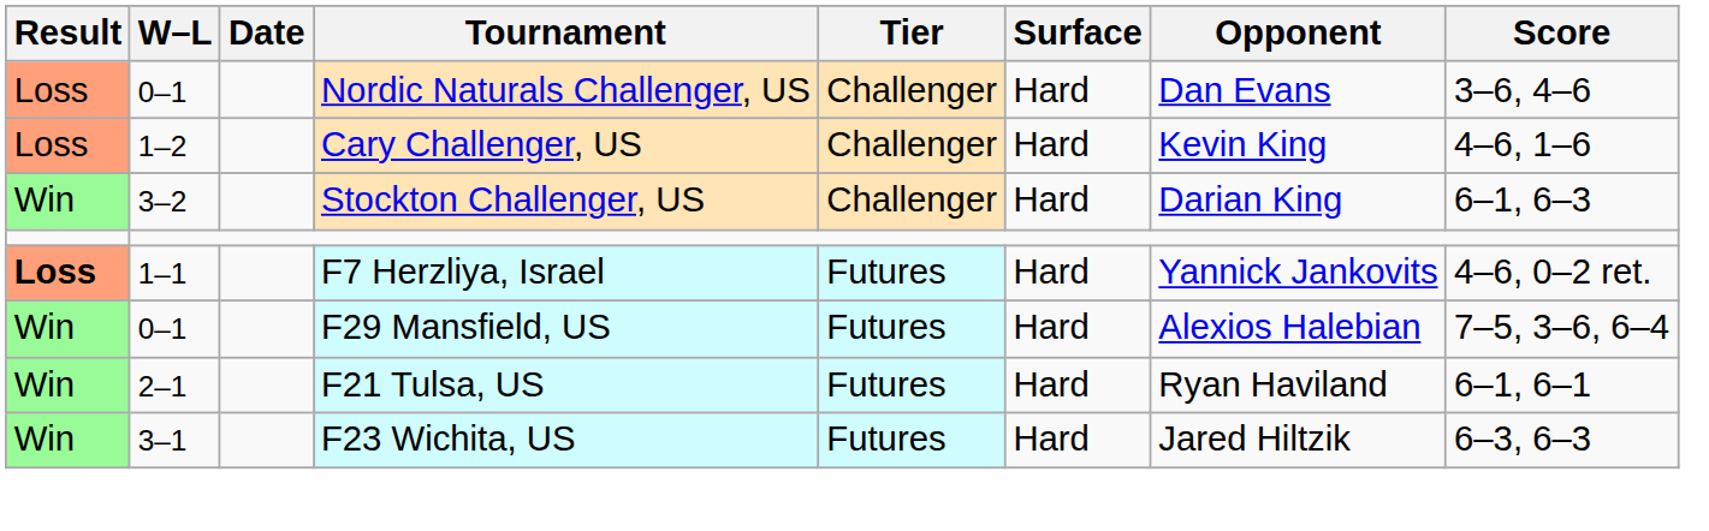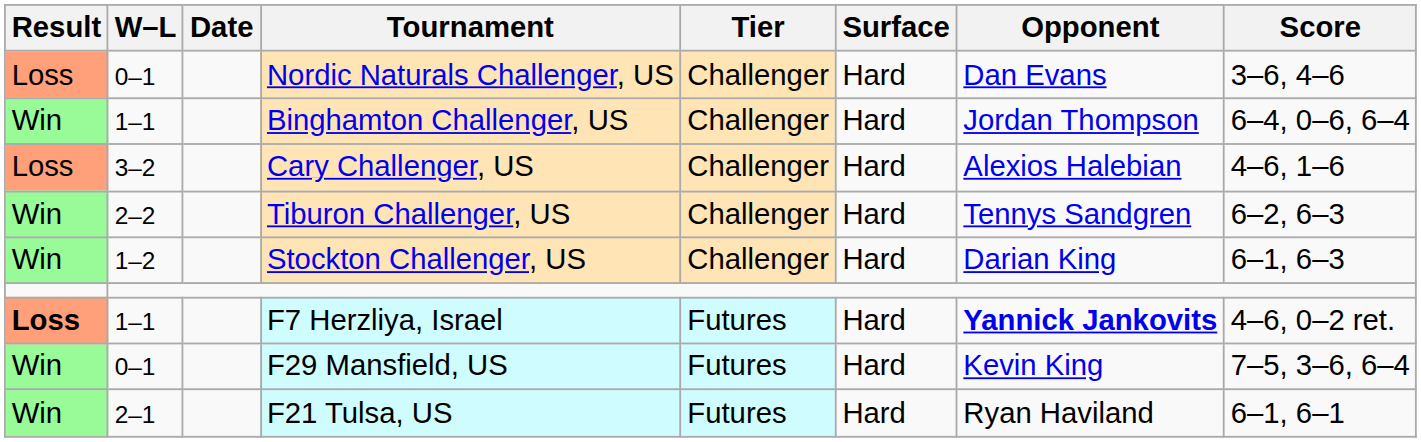+ row: Win | 1–1 | Binghamton Challenger, US | Challenger | Hard | Jordan Thompson | 6–4, 0–6, 6–4
Cary Challenger, US | W–L: 1–2 -> 3–2
Cary Challenger, US | Opponent: Kevin King -> Alexios Halebian
+ row: Win | 2–2 | Tiburon Challenger, US | Challenger | Hard | Tennys Sandgren | 6–2, 6–3
Stockton Challenger, US | W–L: 3–2 -> 1–2
F7 Herzliya, Israel | Opponent: normal -> bold
F29 Mansfield, US | Opponent: Alexios Halebian -> Kevin King
- row: Win | 3–1 | F23 Wichita, US | Futures | Hard | Jared Hiltzik | 6–3, 6–3
